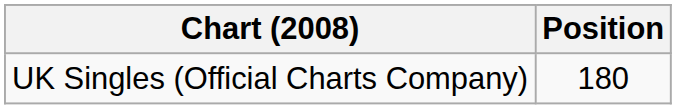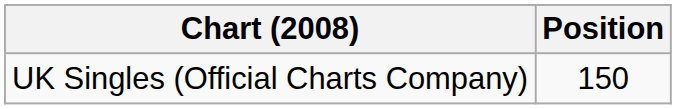UK Singles (Official Charts Company) | Position: 180 -> 150
